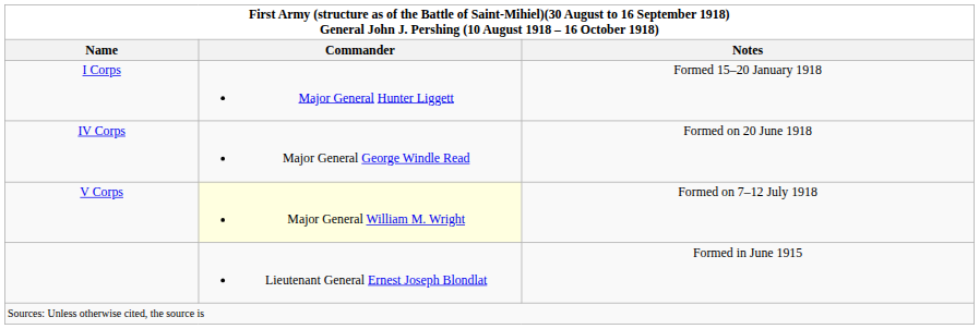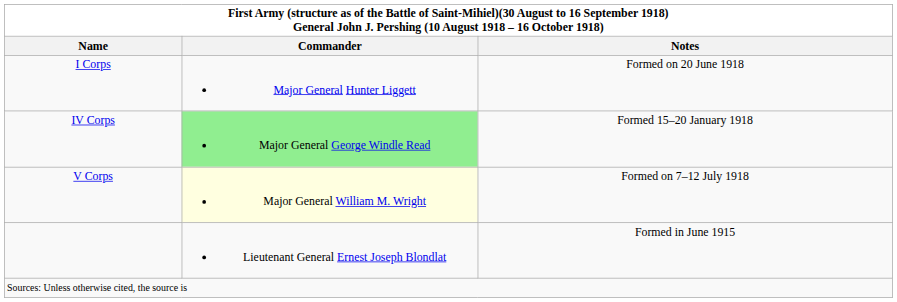I Corps | Notes: Formed 15–20 January 1918 -> Formed on 20 June 1918
IV Corps | Commander: no background -> lightgreen background
IV Corps | Notes: Formed on 20 June 1918 -> Formed 15–20 January 1918
